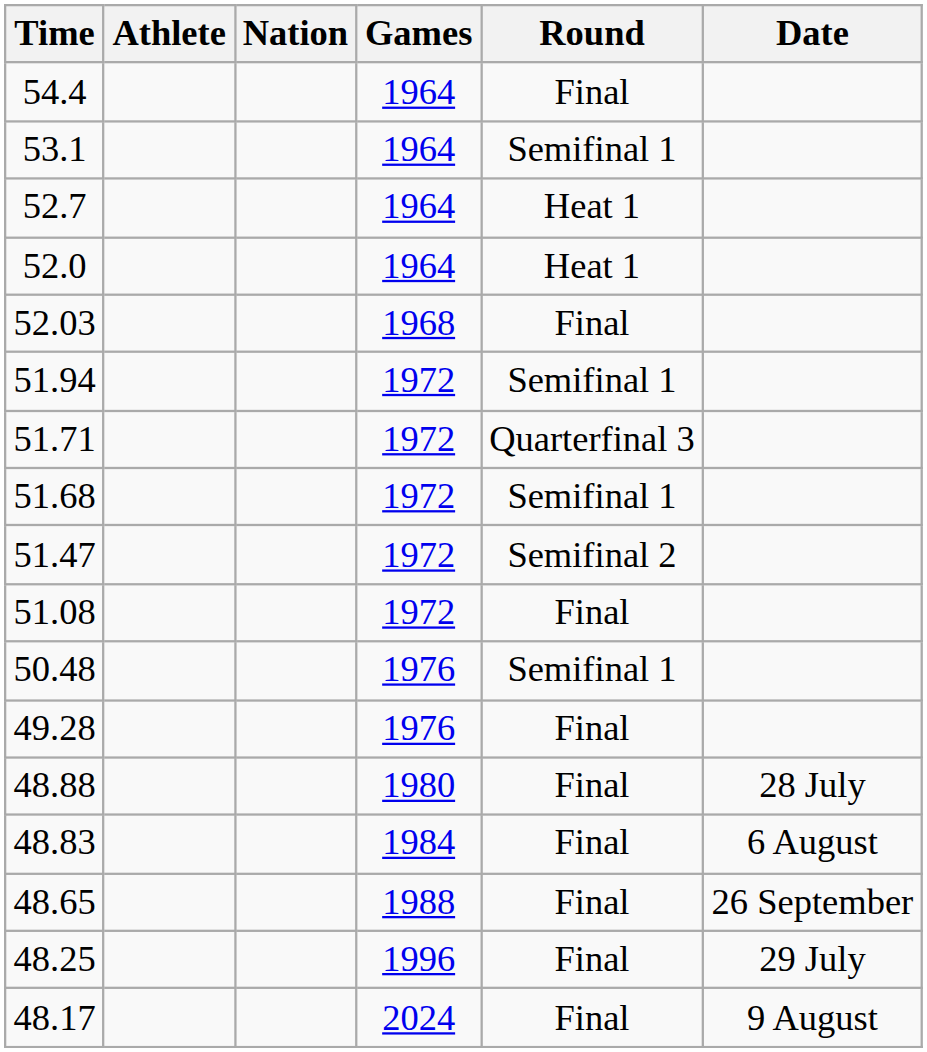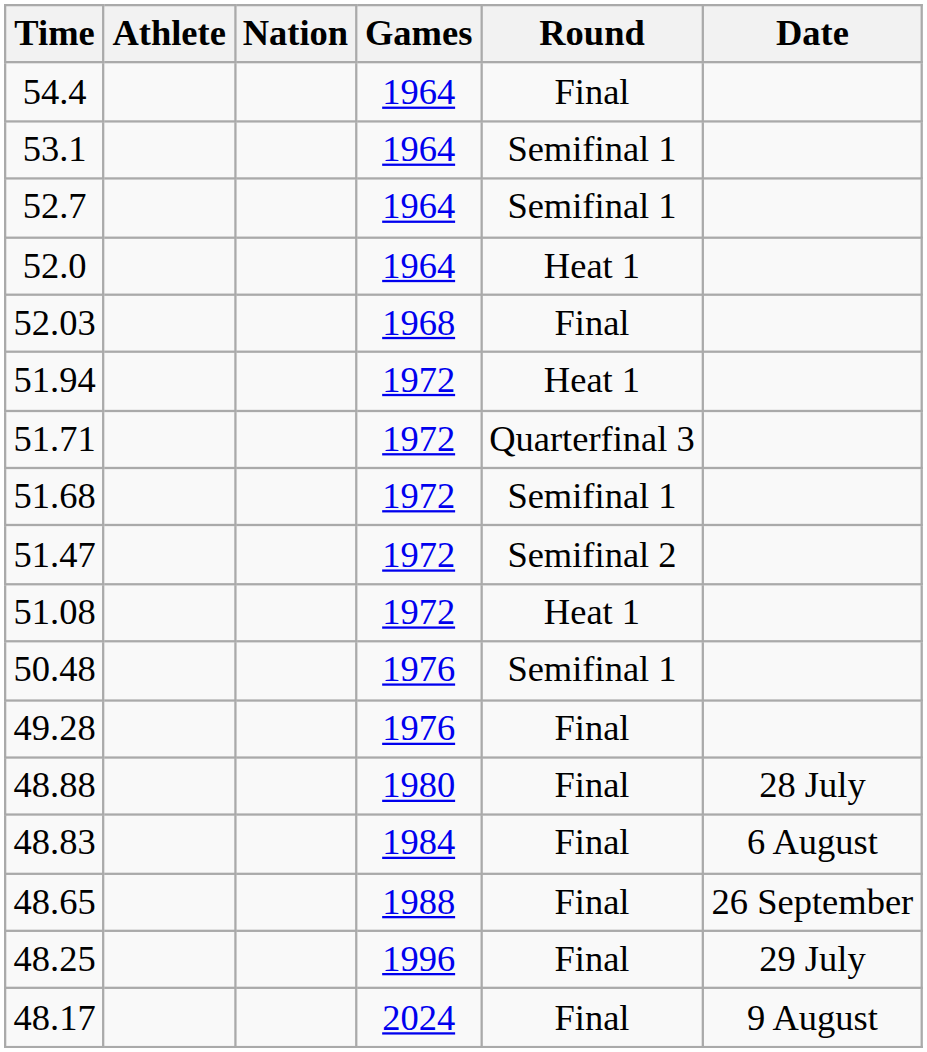52.7 | Round: Heat 1 -> Semifinal 1
51.94 | Round: Semifinal 1 -> Heat 1
51.08 | Round: Final -> Heat 1
